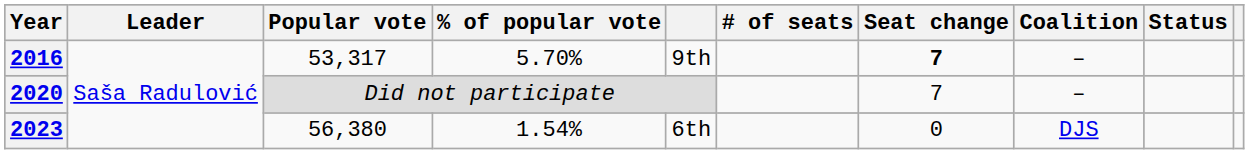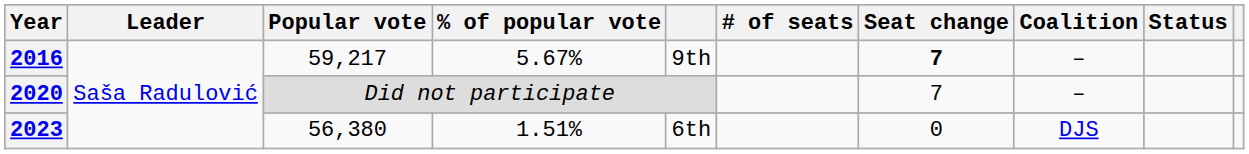2016 | Popular vote: 53,317 -> 59,217
2016 | % of popular vote: 5.70% -> 5.67%
2023 | % of popular vote: 1.54% -> 1.51%
